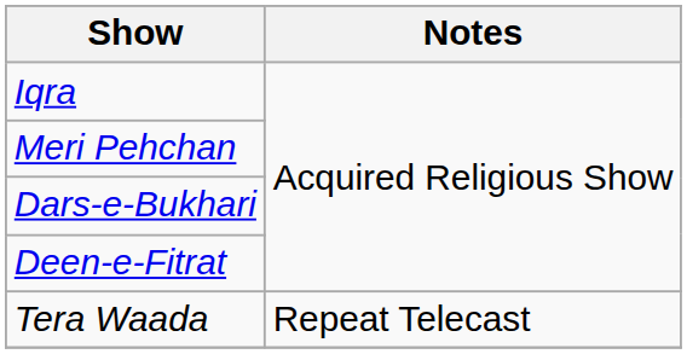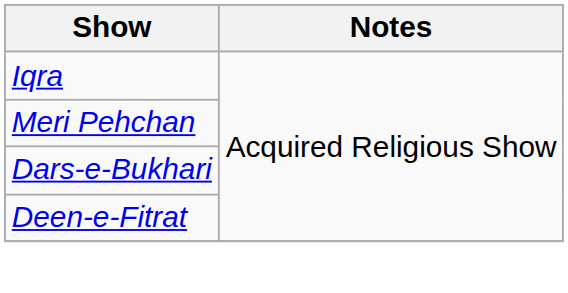- row: Tera Waada | Repeat Telecast
